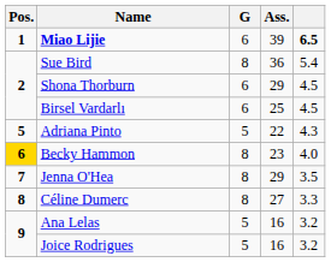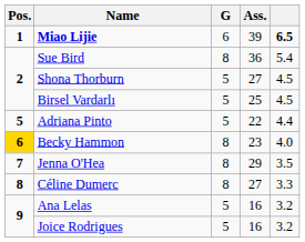Shona Thorburn | G: 6 -> 5
Shona Thorburn | Ass.: 29 -> 27
Birsel Vardarlı | G: 6 -> 5
Adriana Pinto | column 5: 4.3 -> 4.4
